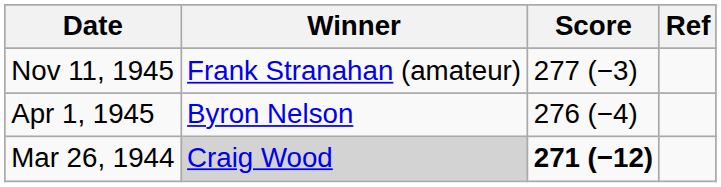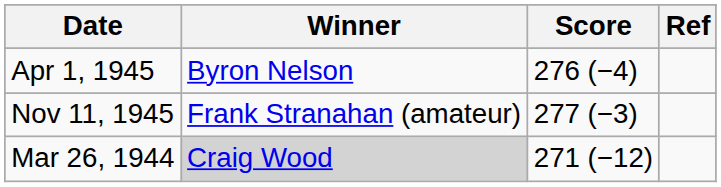rows swapped: Nov 11, 1945 <-> Apr 1, 1945
Mar 26, 1944 | Score: bold -> normal
